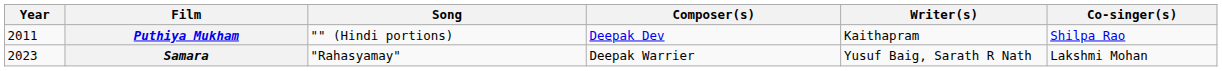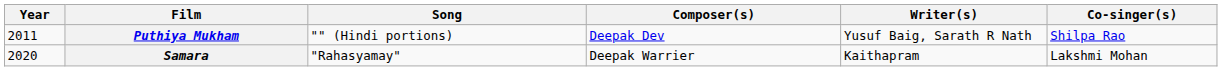Puthiya Mukham | Writer(s): Kaithapram -> Yusuf Baig, Sarath R Nath
Samara | Year: 2023 -> 2020
Samara | Writer(s): Yusuf Baig, Sarath R Nath -> Kaithapram
